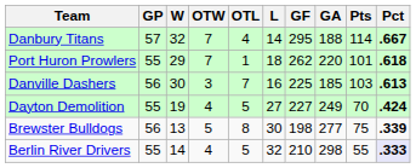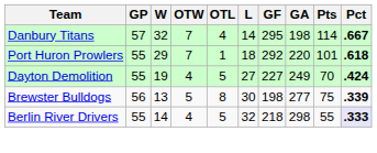Danbury Titans | GA: 188 -> 198
Port Huron Prowlers | GF: 262 -> 292
- row: Danville Dashers | 56 | 30 | 3 | 7 | 16 | 225 | 185 | 103 | .613
Berlin River Drivers | GF: 210 -> 218
